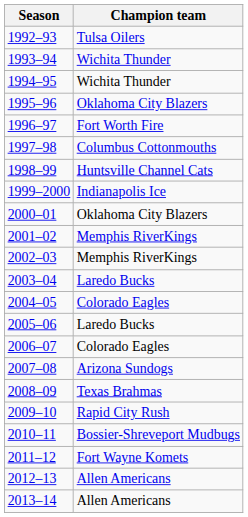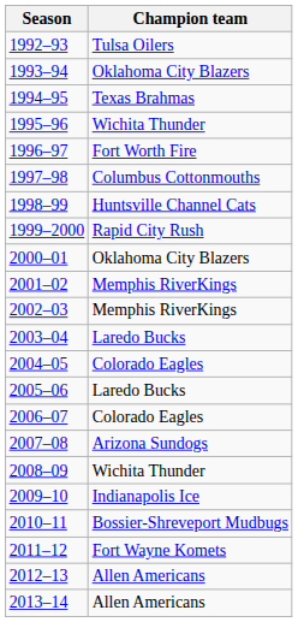1993–94 | Champion team: Wichita Thunder -> Oklahoma City Blazers
1994–95 | Champion team: Wichita Thunder -> Texas Brahmas
1995–96 | Champion team: Oklahoma City Blazers -> Wichita Thunder
1999–2000 | Champion team: Indianapolis Ice -> Rapid City Rush
2008–09 | Champion team: Texas Brahmas -> Wichita Thunder
2009–10 | Champion team: Rapid City Rush -> Indianapolis Ice
